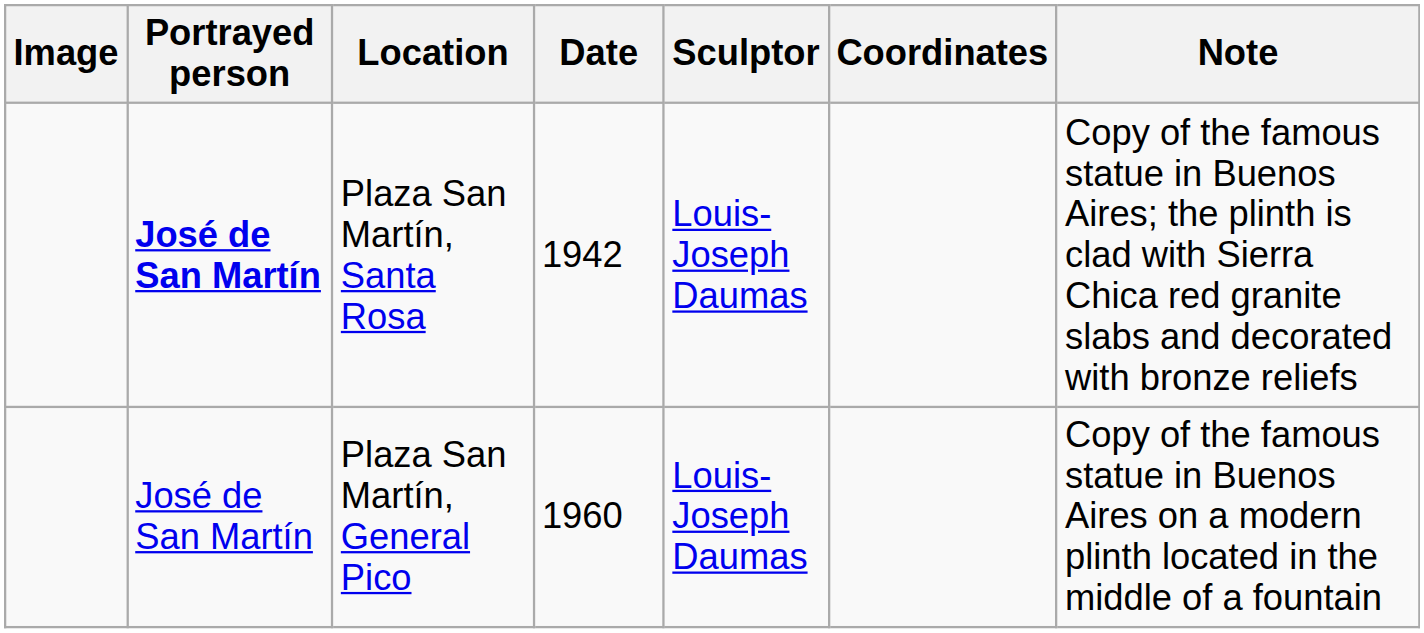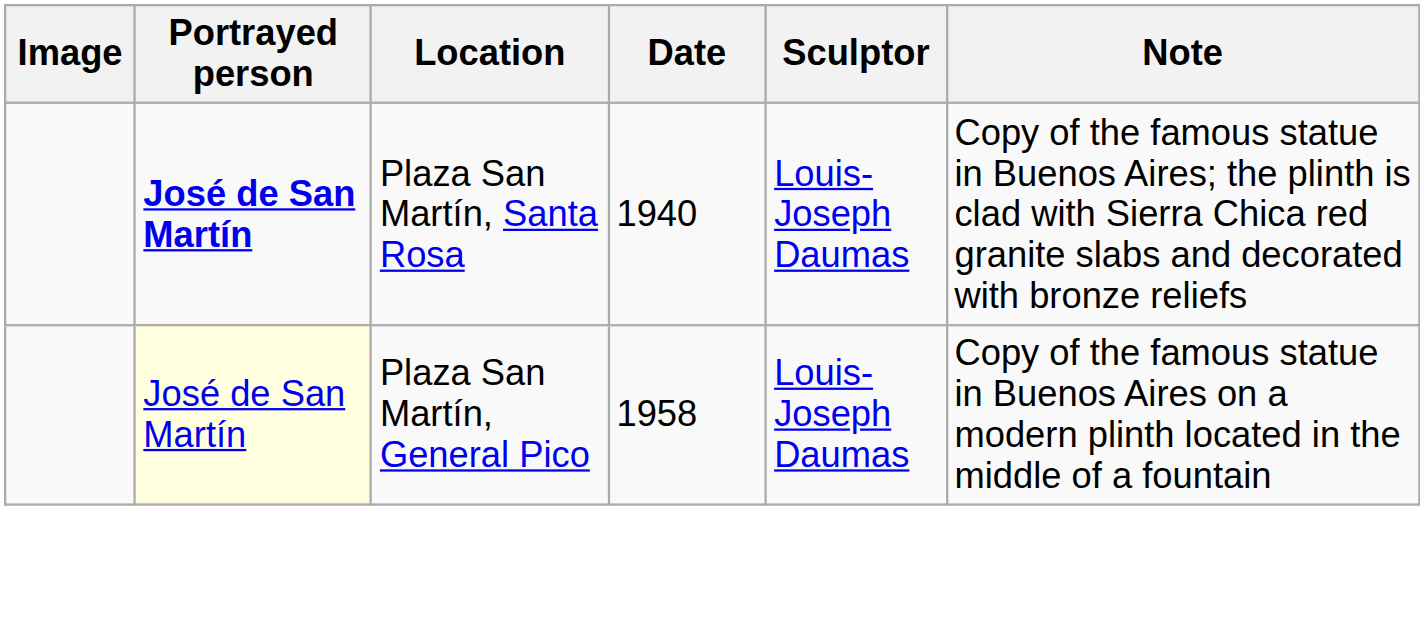- column: Coordinates
Plaza San Martín, Santa Rosa | Date: 1942 -> 1940
Plaza San Martín, General Pico | Portrayed person: no background -> lightyellow background
Plaza San Martín, General Pico | Date: 1960 -> 1958
